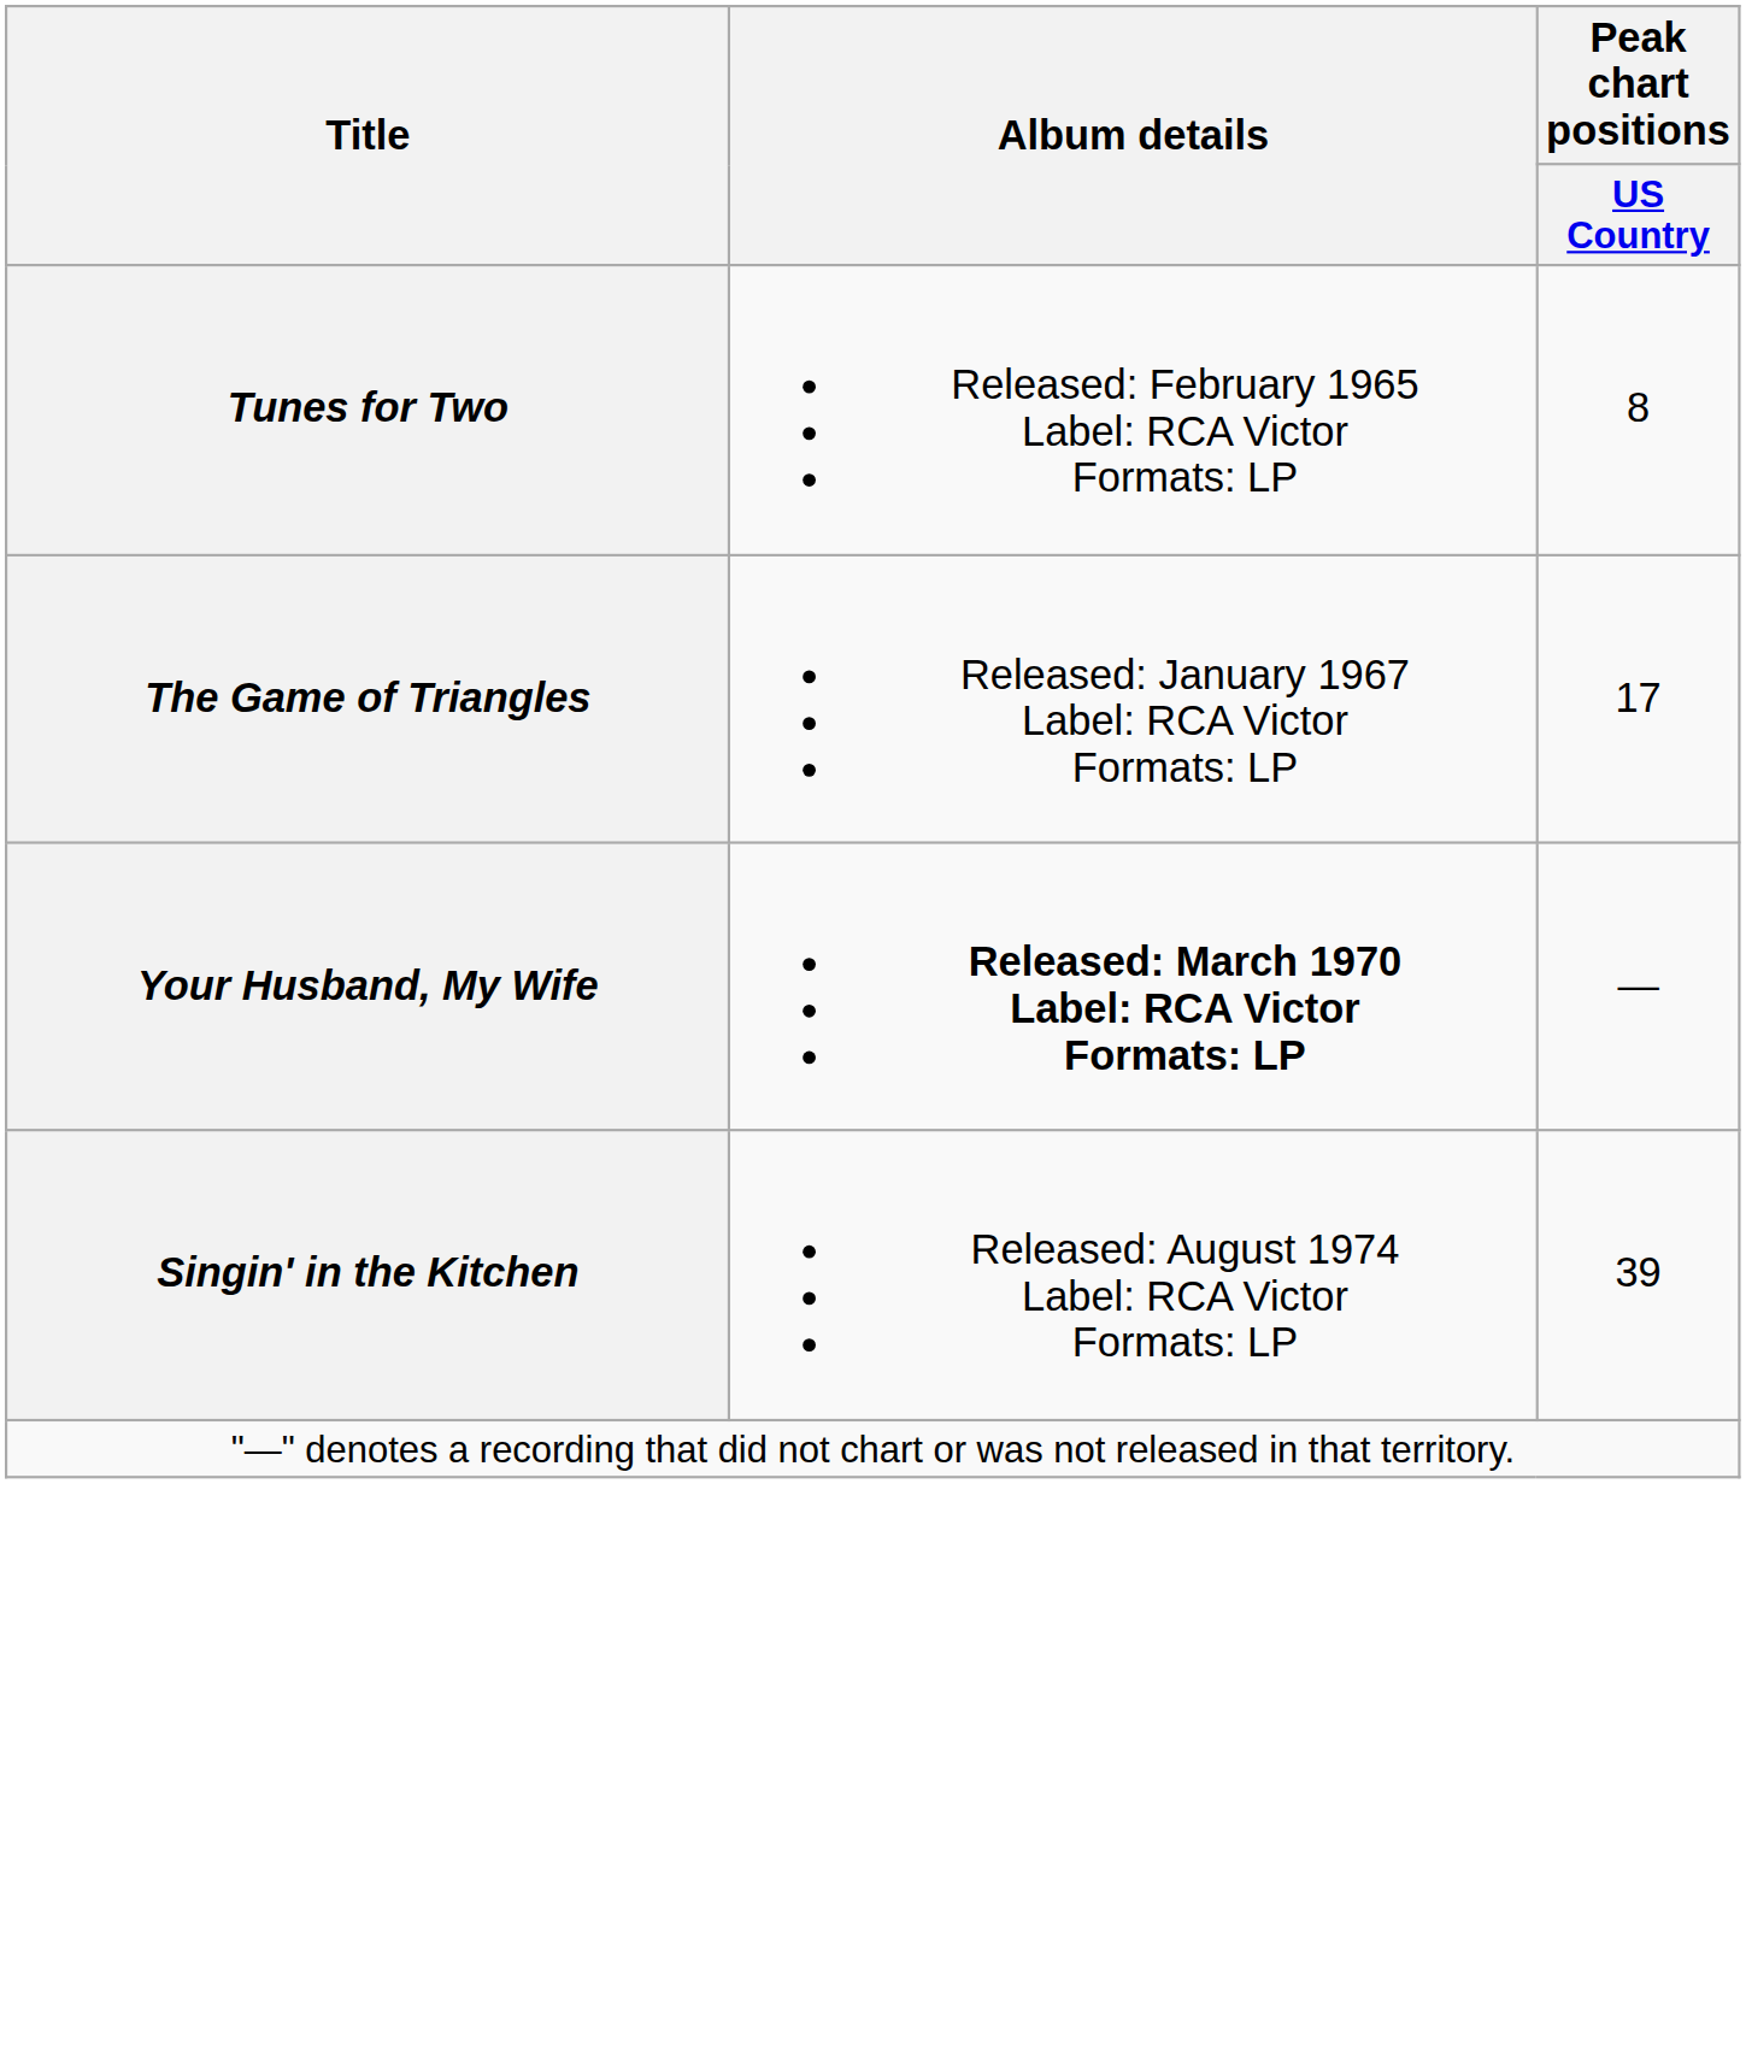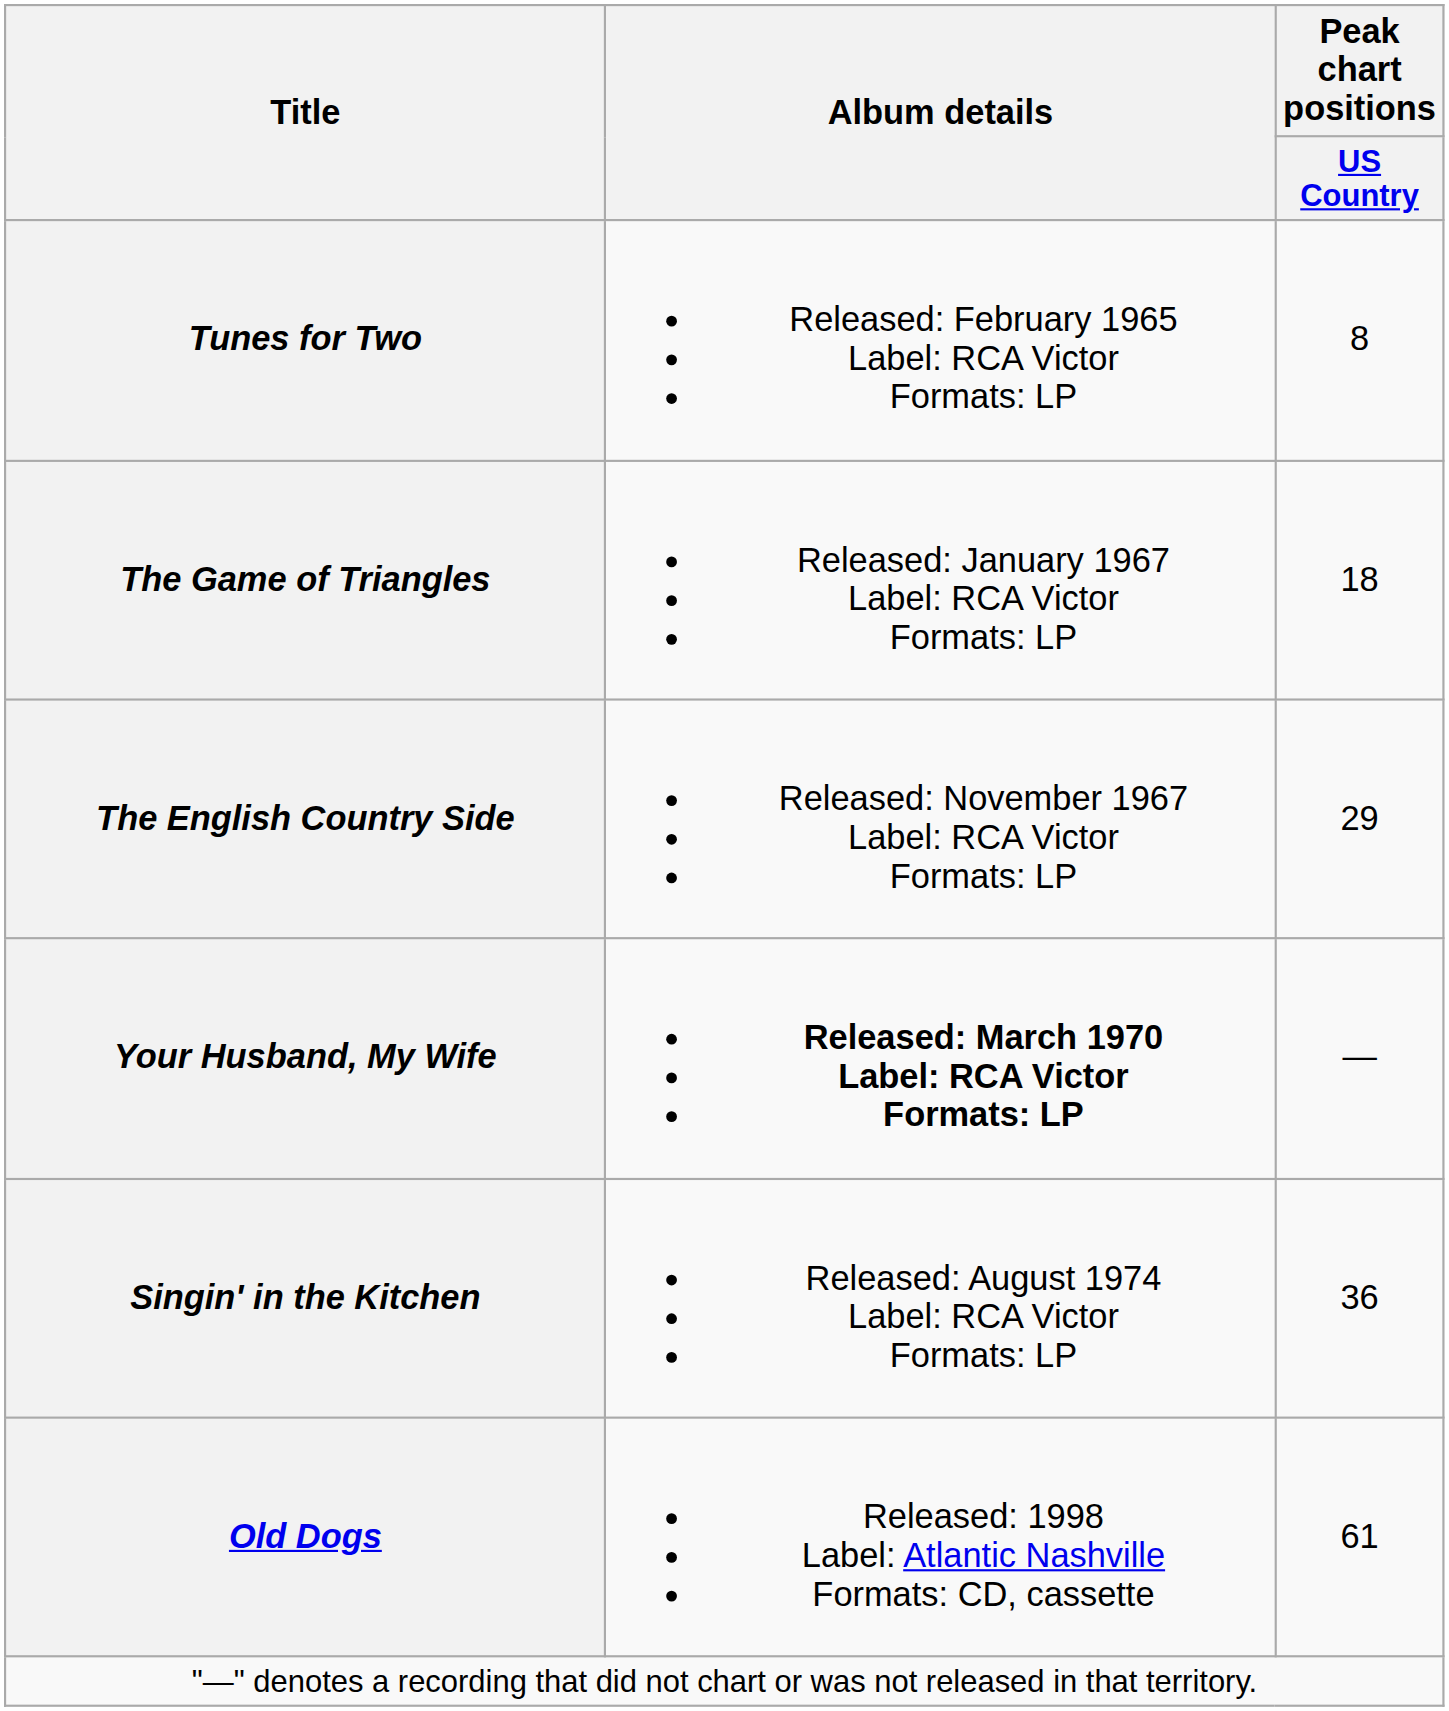The Game of Triangles | Peak chart positions / US Country: 17 -> 18
+ row: The English Country Side | Released: November 1967 Label: RCA Victor Formats: LP | 29
Singin' in the Kitchen | Peak chart positions / US Country: 39 -> 36
+ row: Old Dogs | Released: 1998 Label: Atlantic Nashville Formats: CD, cassette | 61
